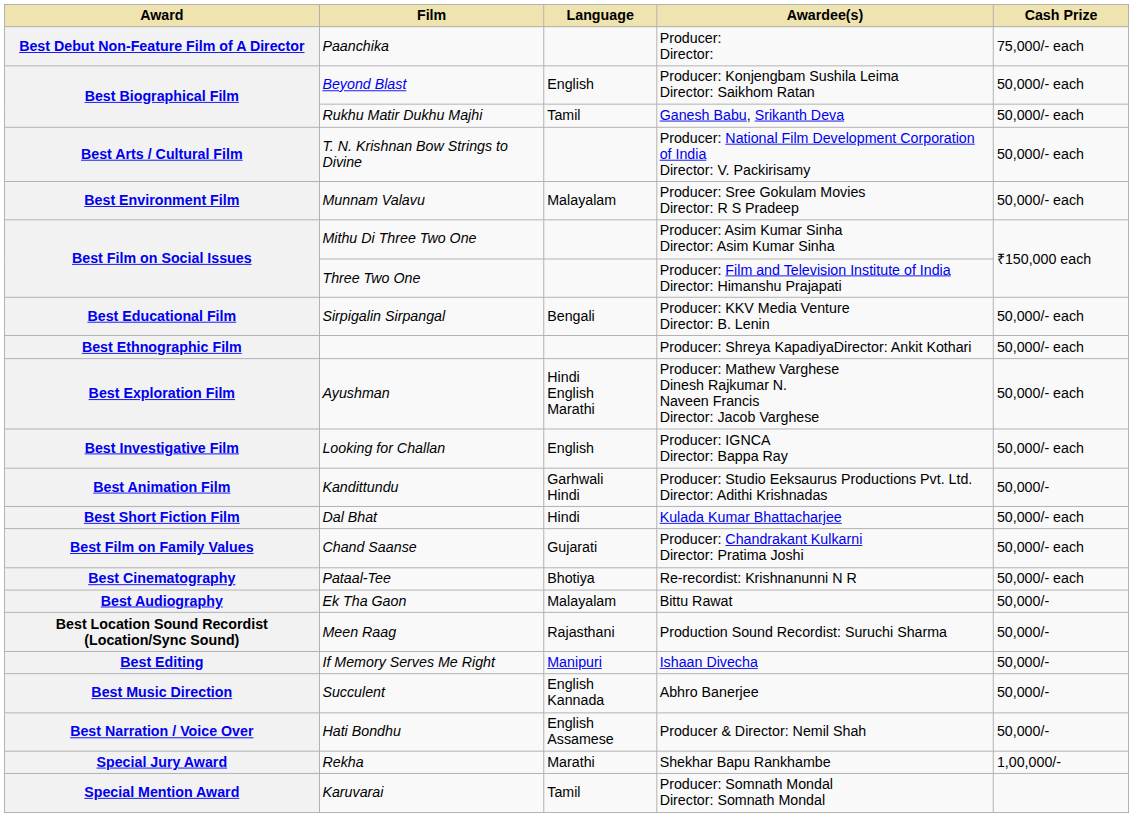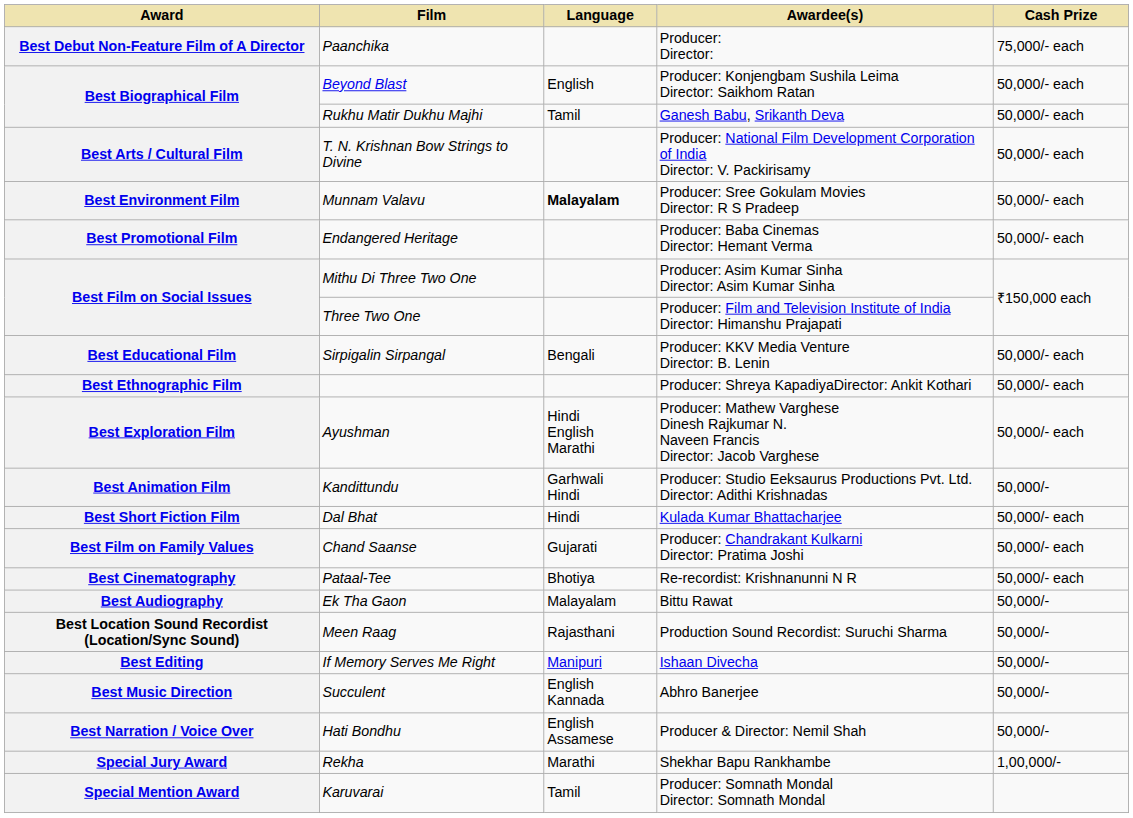Best Environment Film | Language: normal -> bold
+ row: Best Promotional Film | Endangered Heritage | Producer: Baba Cinemas Director: Hemant Verma | 50,000/- each
- row: Best Investigative Film | Looking for Challan | English | Producer: IGNCA Director: Bappa Ray | 50,000/- each
